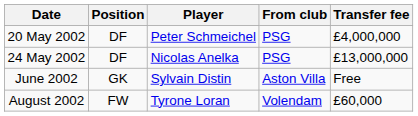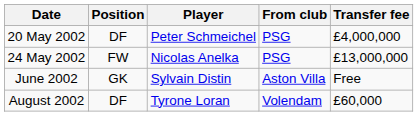24 May 2002 | Position: DF -> FW
August 2002 | Position: FW -> DF
